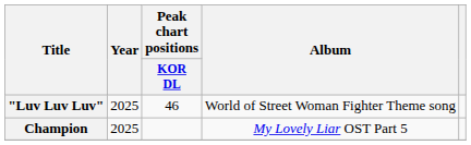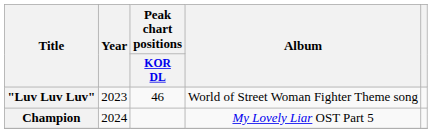"Luv Luv Luv" | Year: 2025 -> 2023
Champion | Year: 2025 -> 2024
